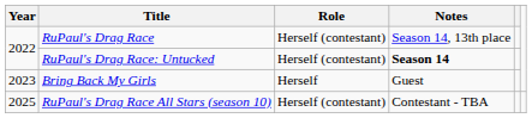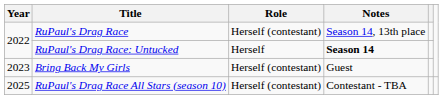RuPaul's Drag Race: Untucked | Role: Herself (contestant) -> Herself
Bring Back My Girls | Role: Herself -> Herself (contestant)
